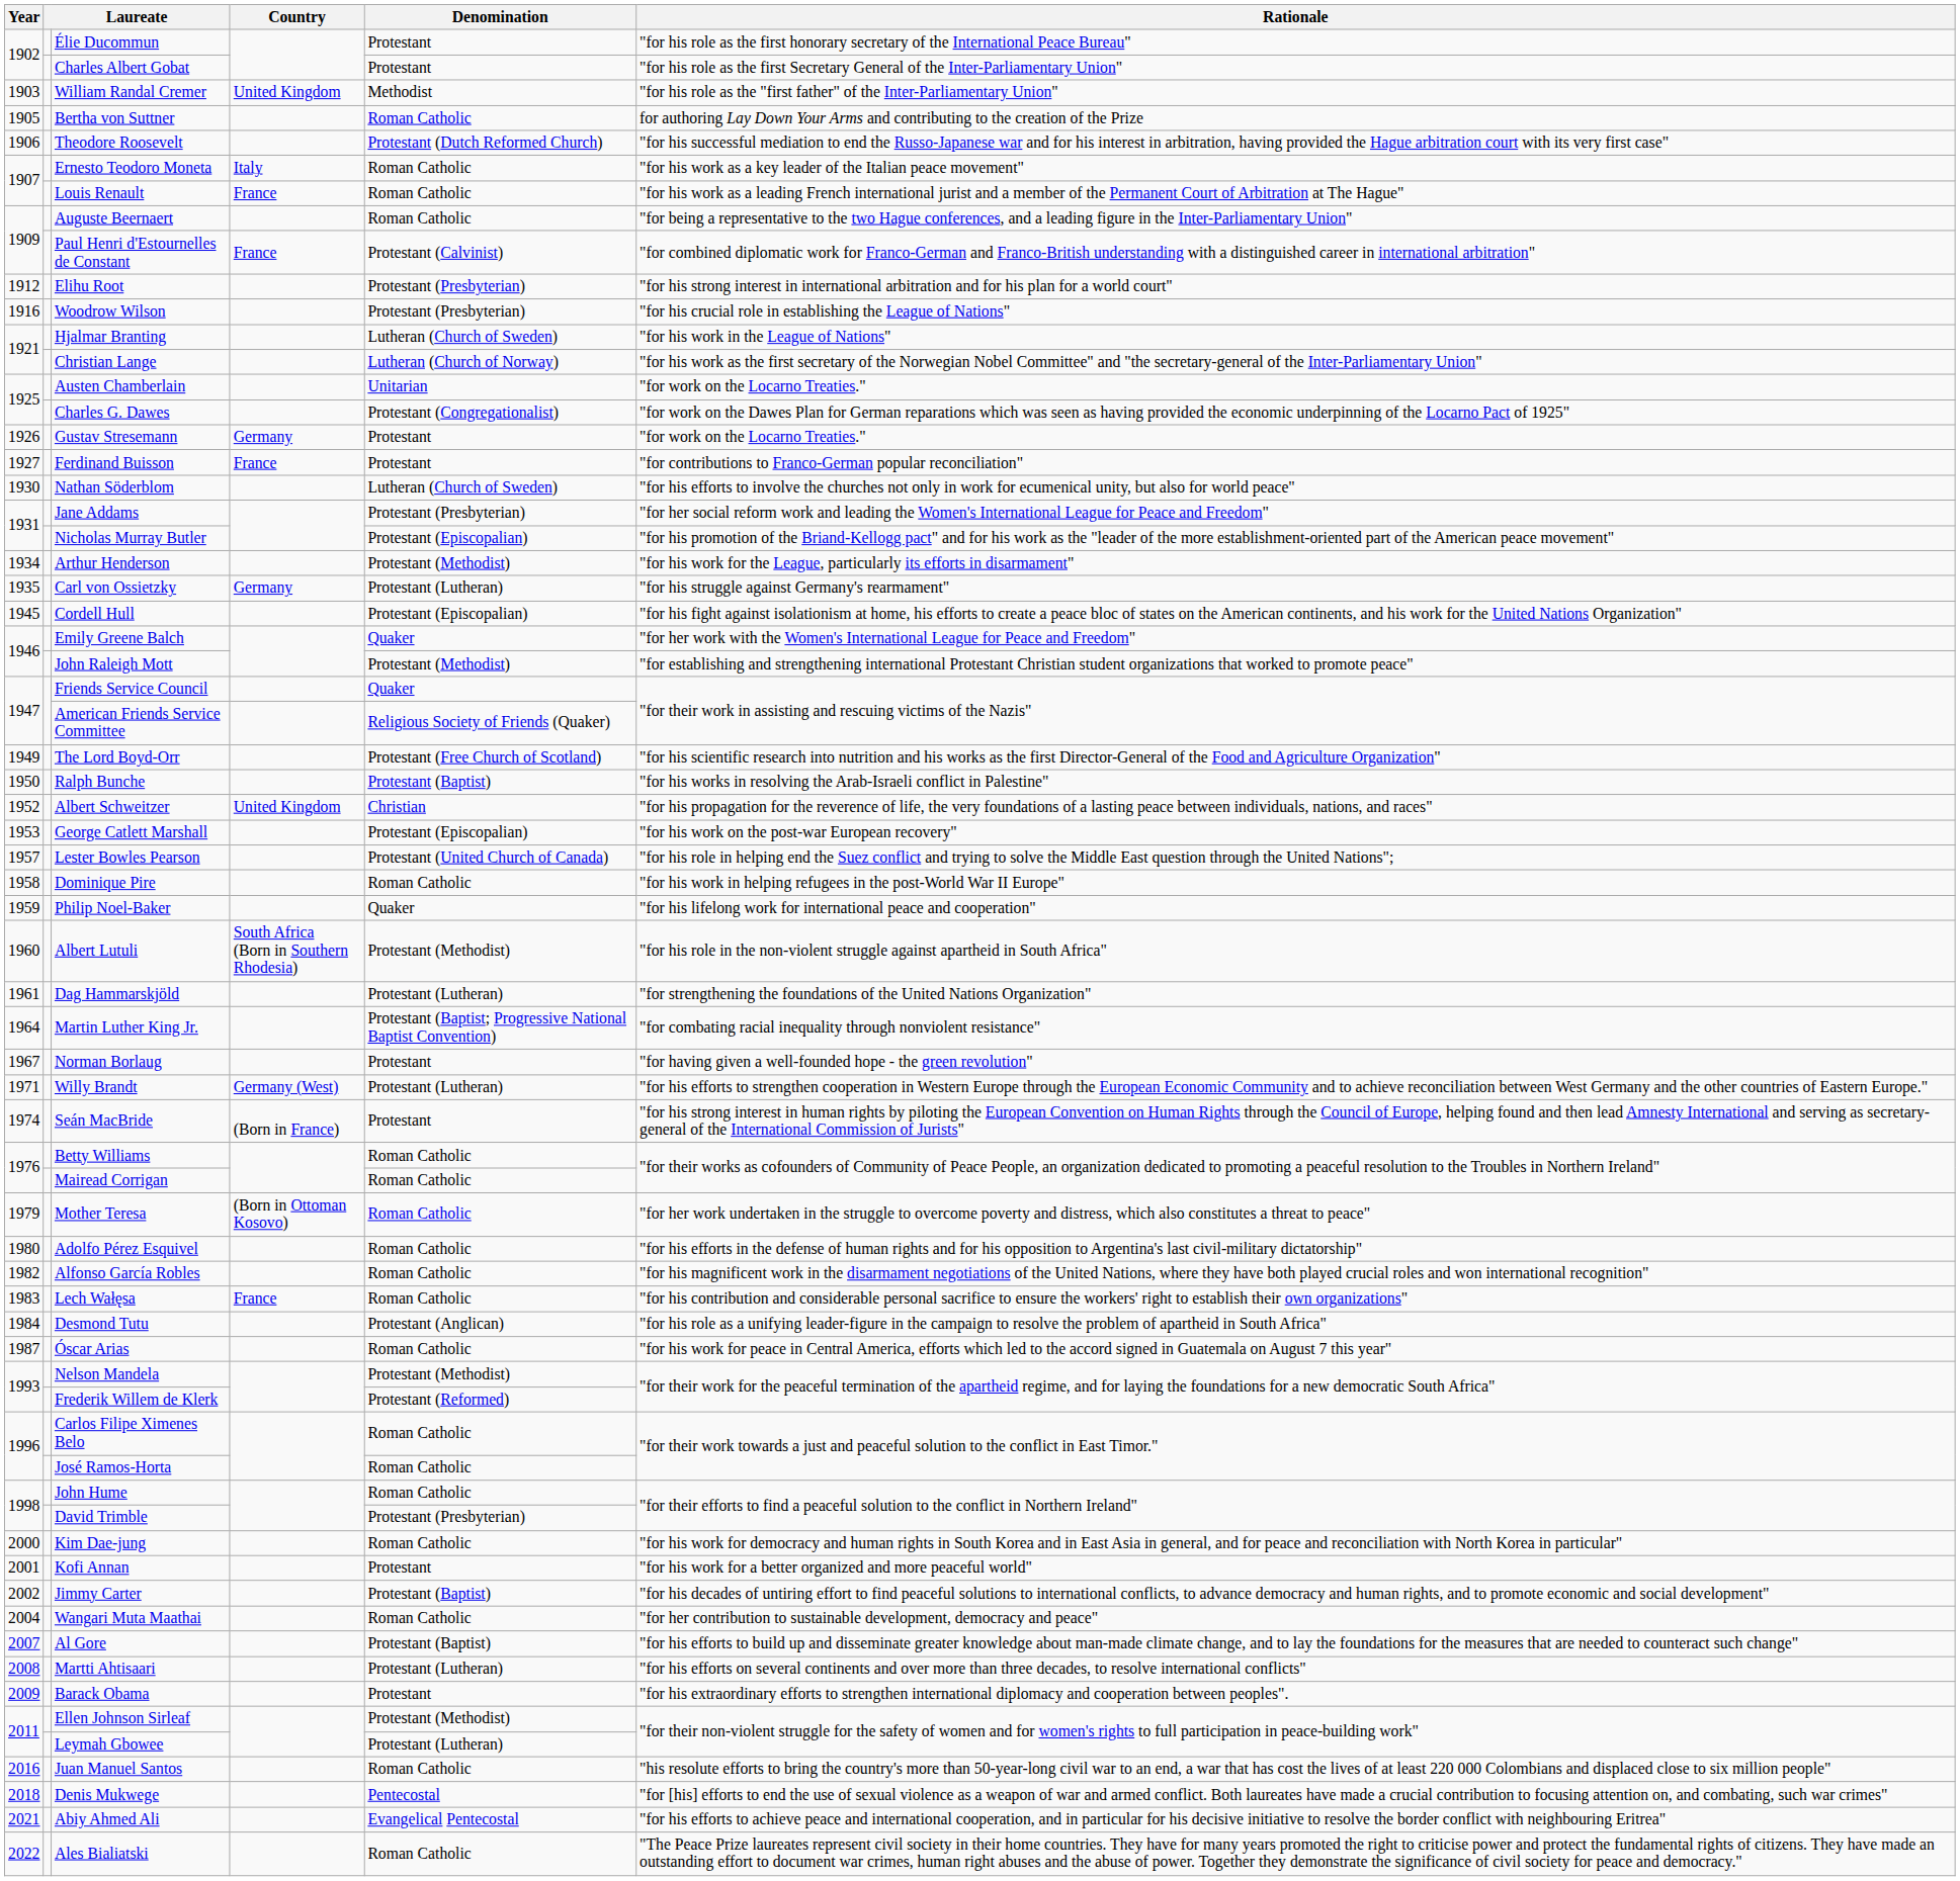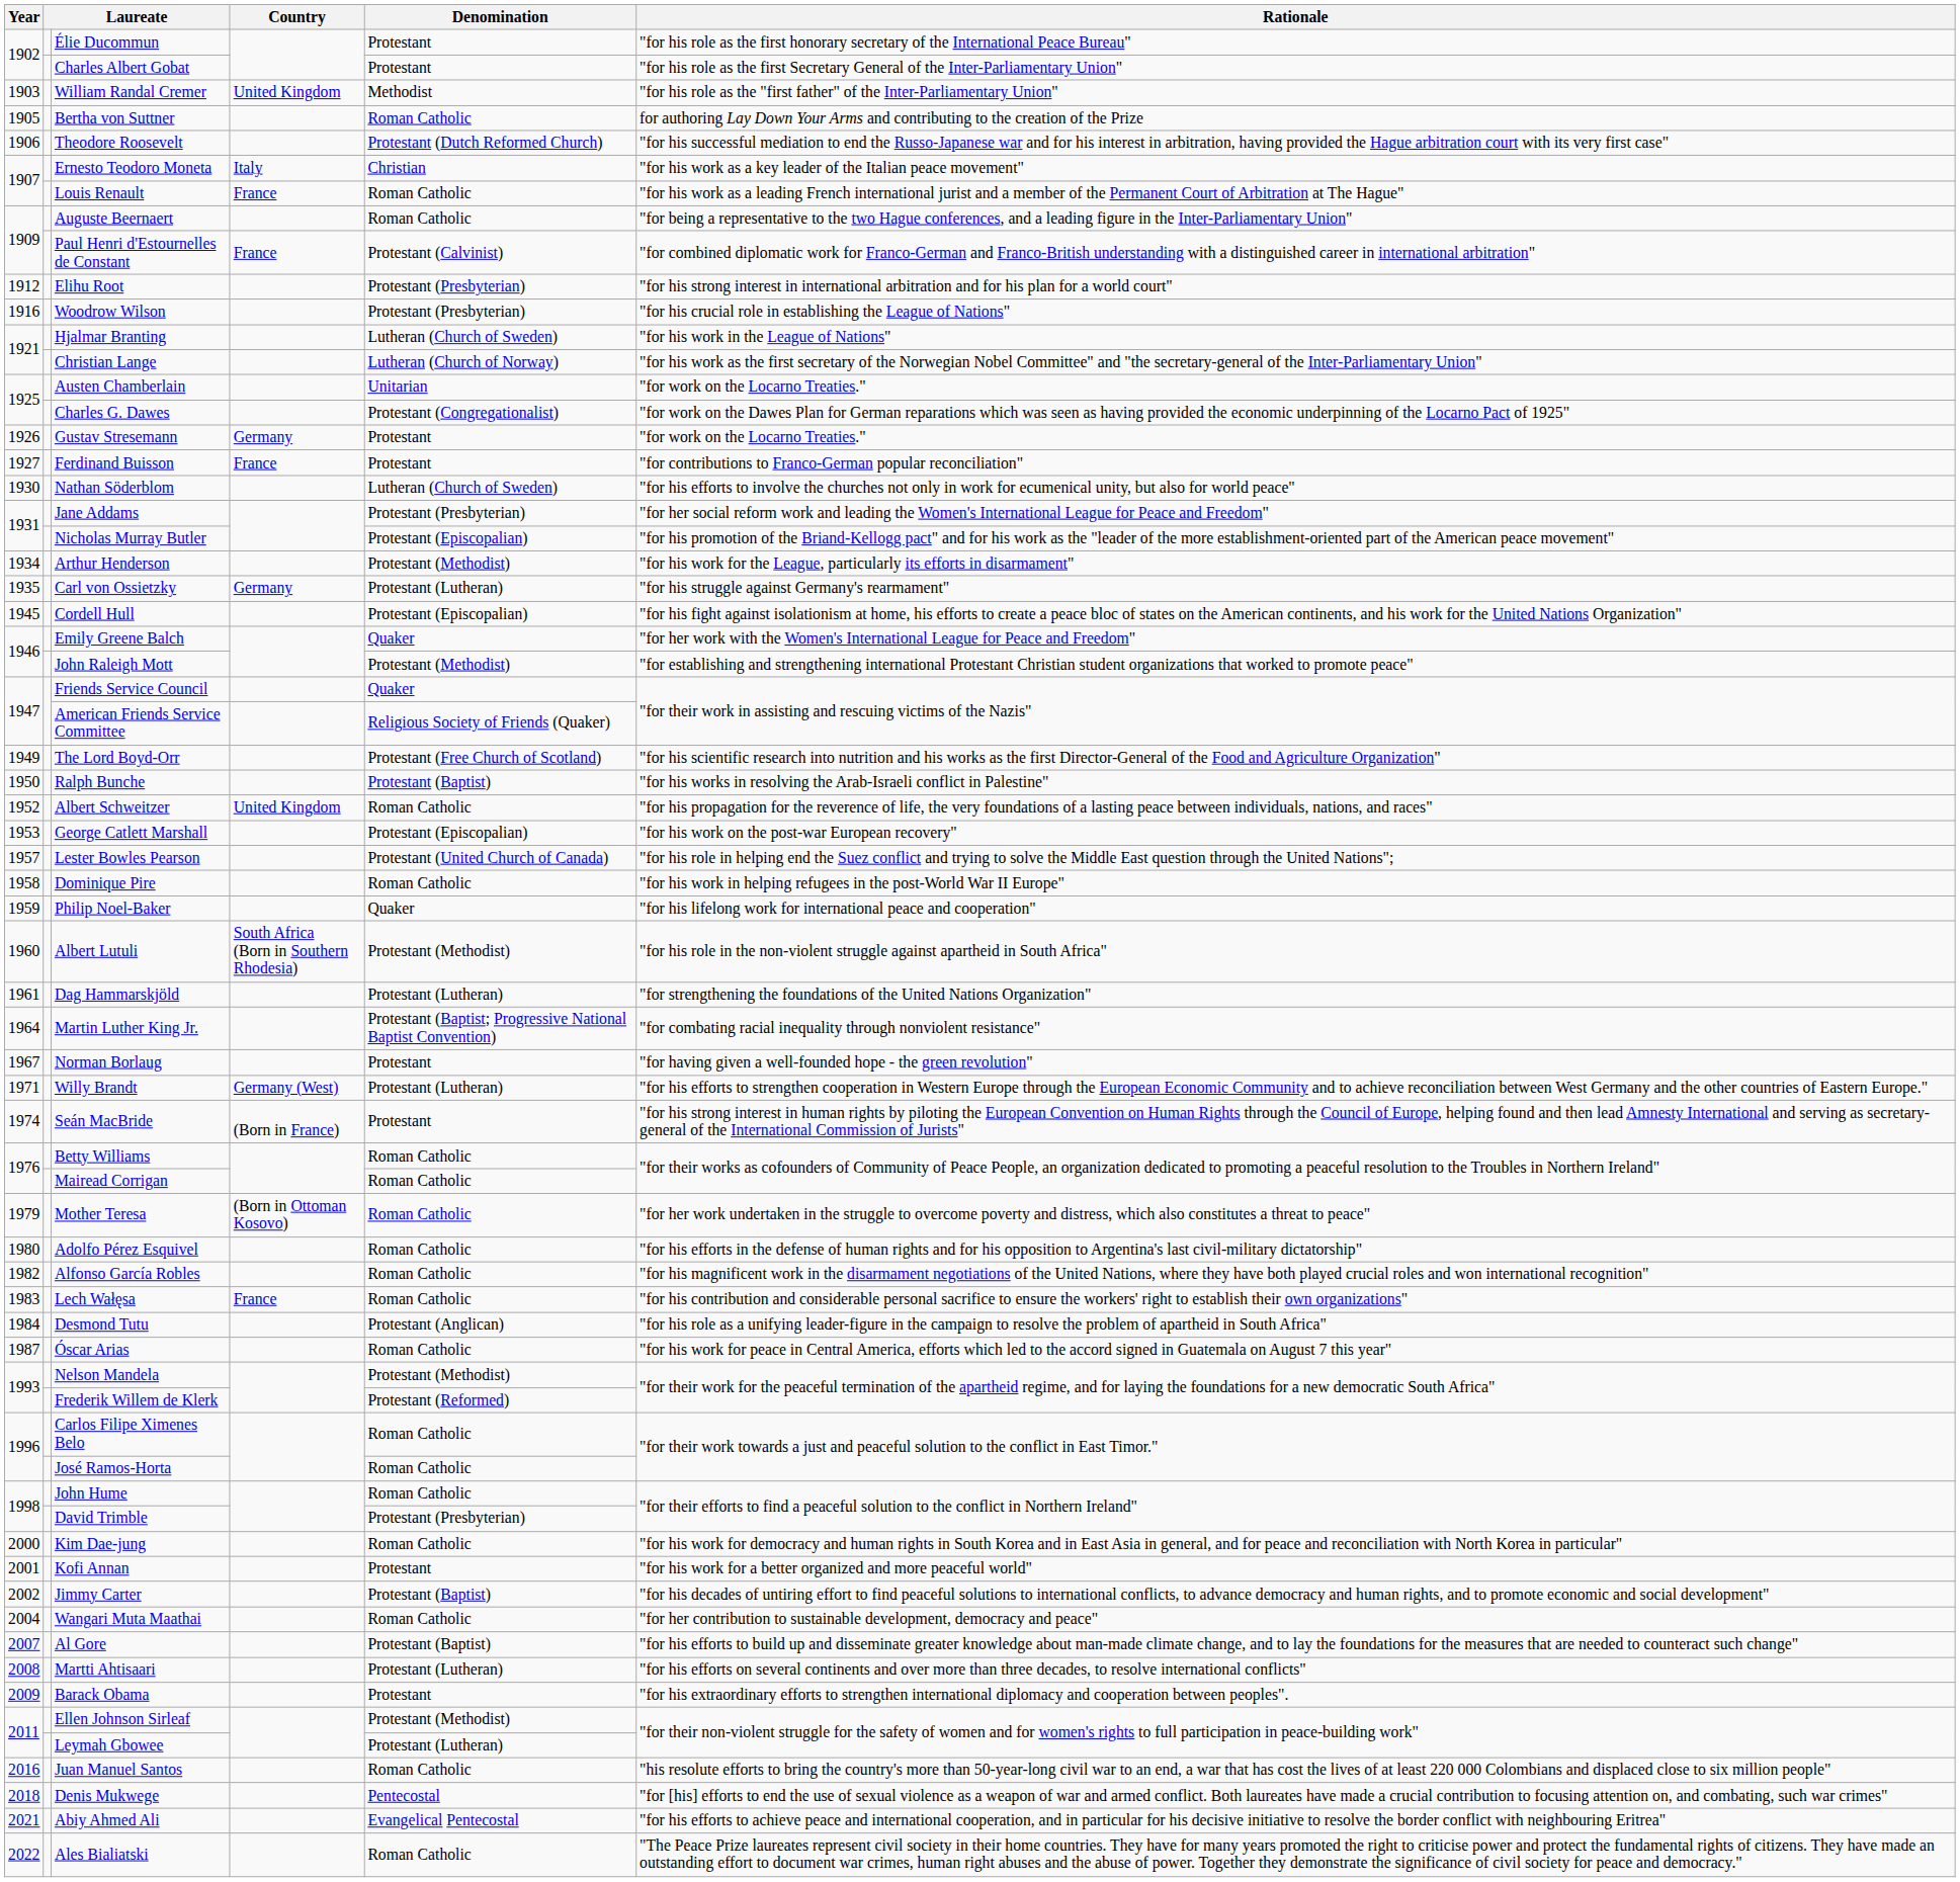Ernesto Teodoro Moneta | Denomination: Roman Catholic -> Christian
Albert Schweitzer | Denomination: Christian -> Roman Catholic
